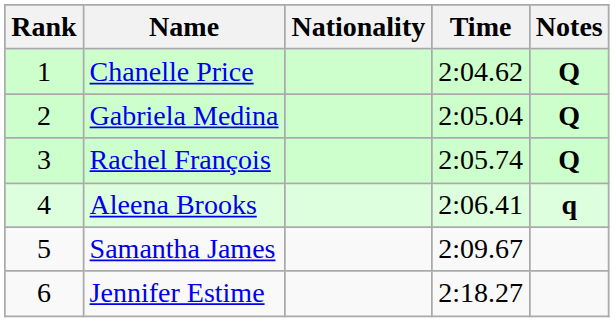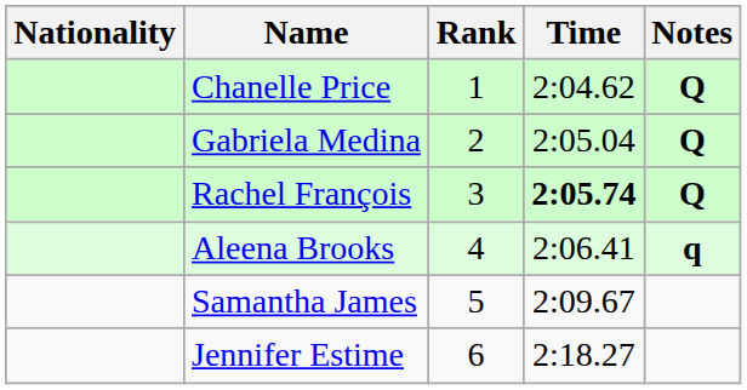columns swapped: Rank <-> Nationality
Rachel François | Time: normal -> bold
